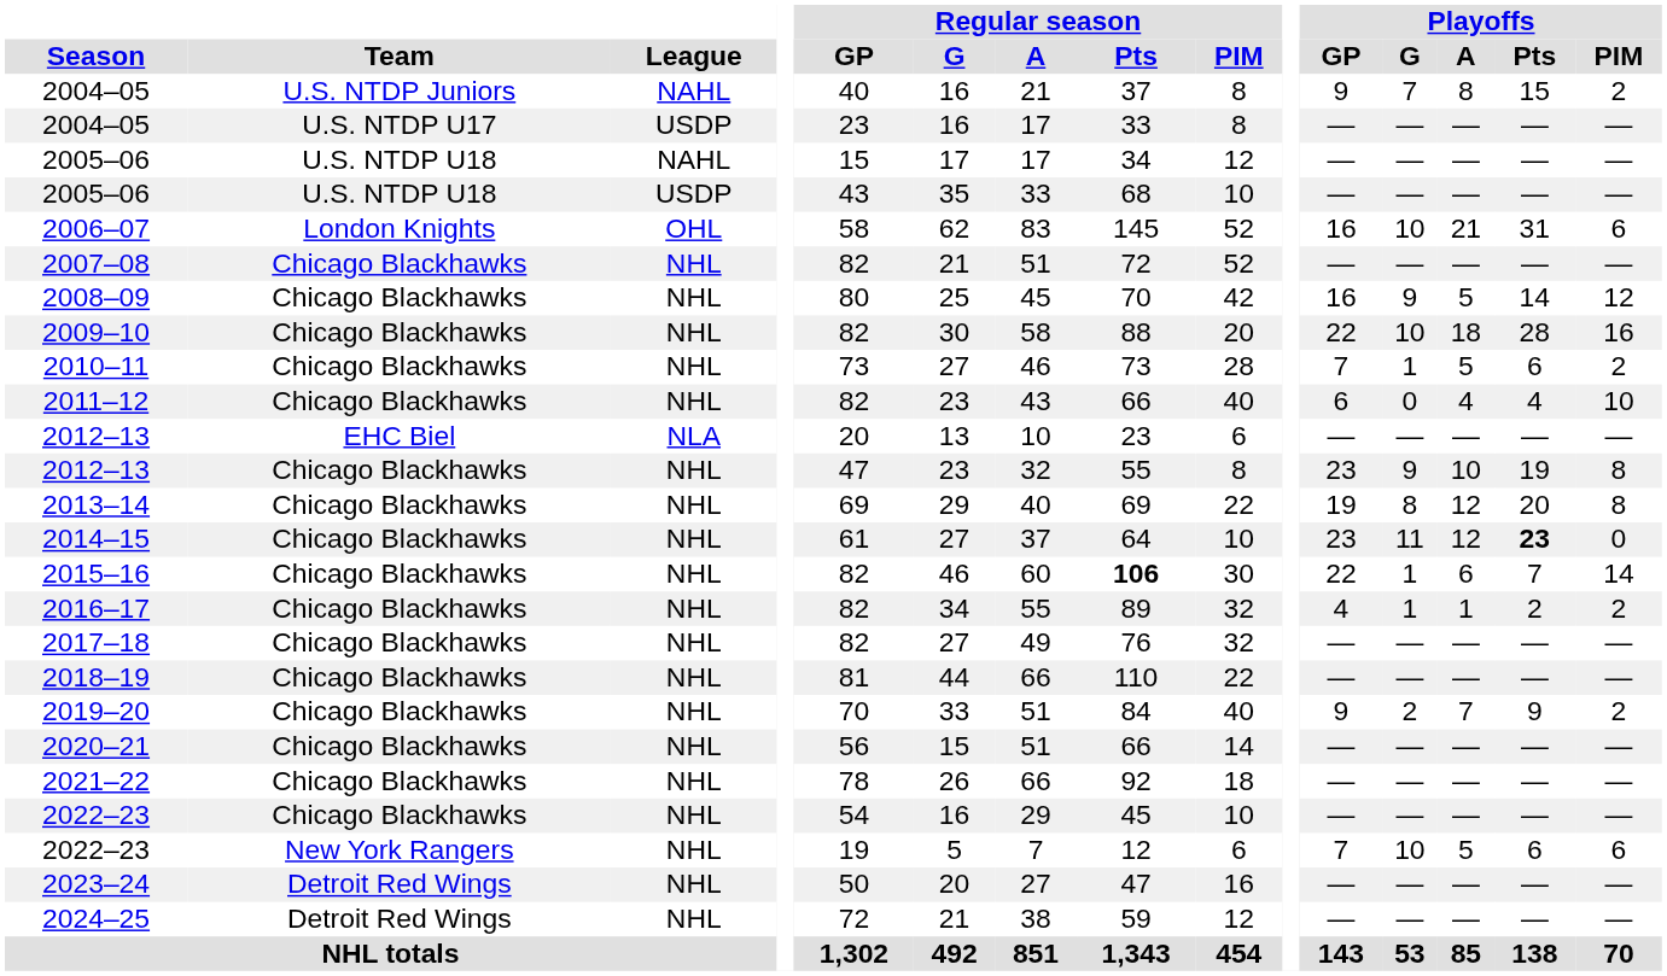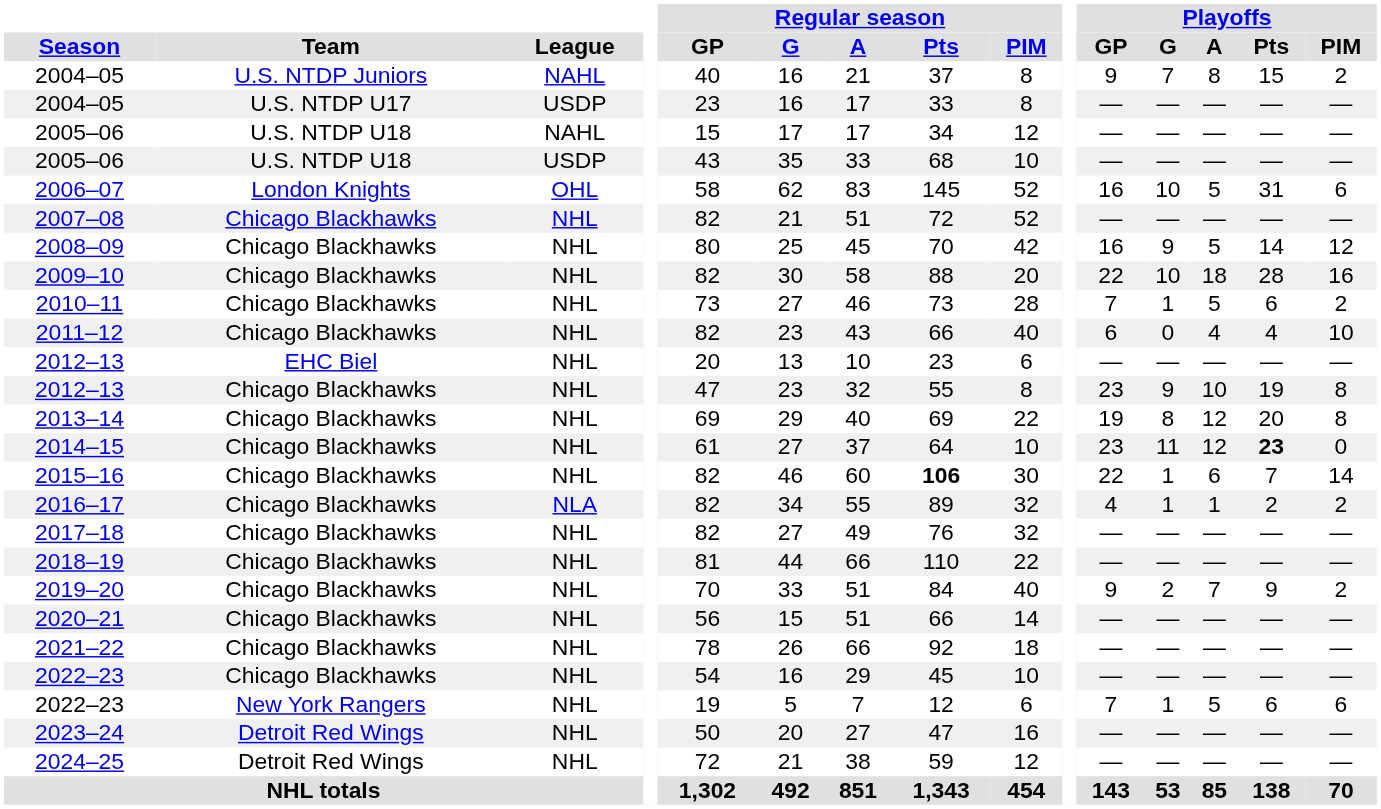2006–07 | Playoffs / A: 21 -> 5
2012–13 / EHC Biel | League: NLA -> NHL
2016–17 | League: NHL -> NLA
2022–23 / New York Rangers | Playoffs / G: 10 -> 1
